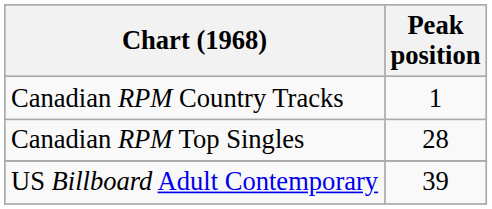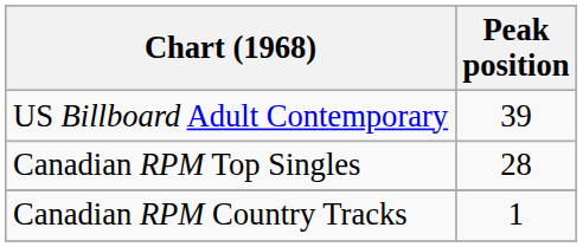rows swapped: Canadian RPM Country Tracks <-> US Billboard Adult Contemporary
